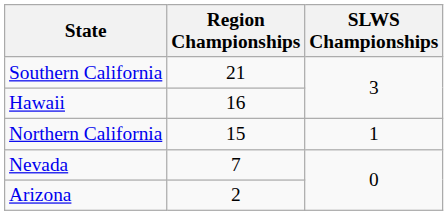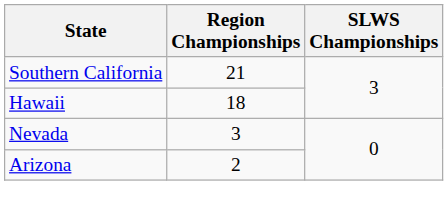Hawaii | Region Championships: 16 -> 18
- row: Northern California | 15 | 1
Nevada | Region Championships: 7 -> 3
